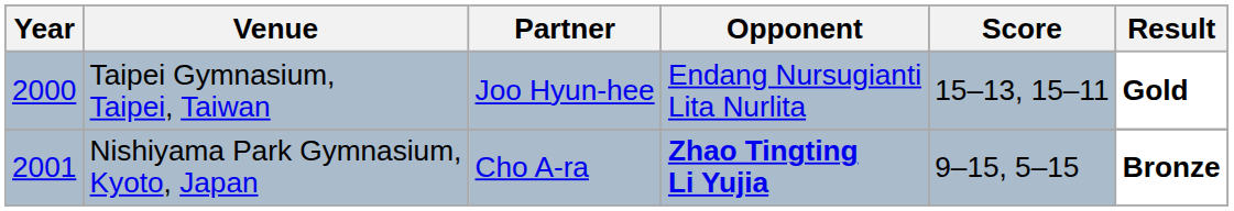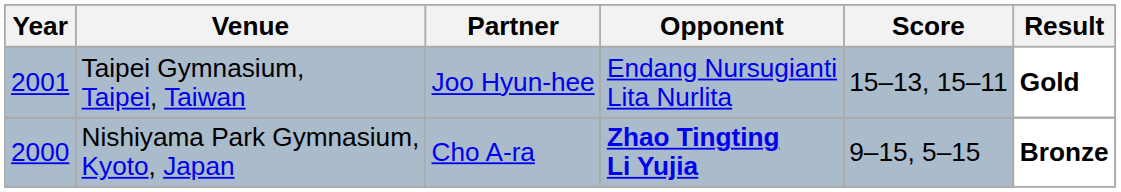Taipei Gymnasium, Taipei, Taiwan | Year: 2000 -> 2001
Nishiyama Park Gymnasium, Kyoto, Japan | Year: 2001 -> 2000
